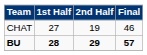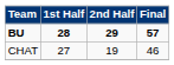rows swapped: CHAT <-> BU
